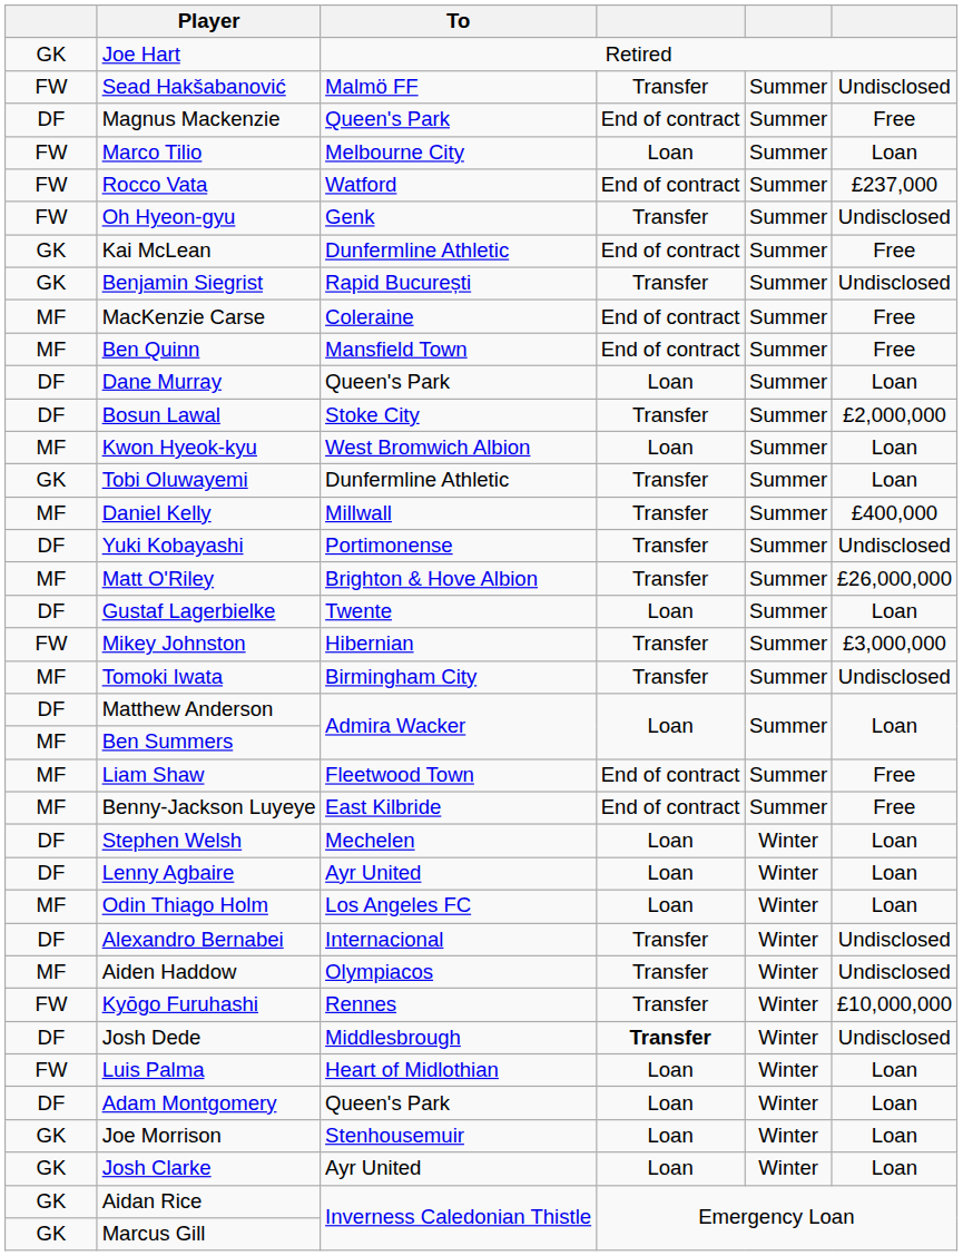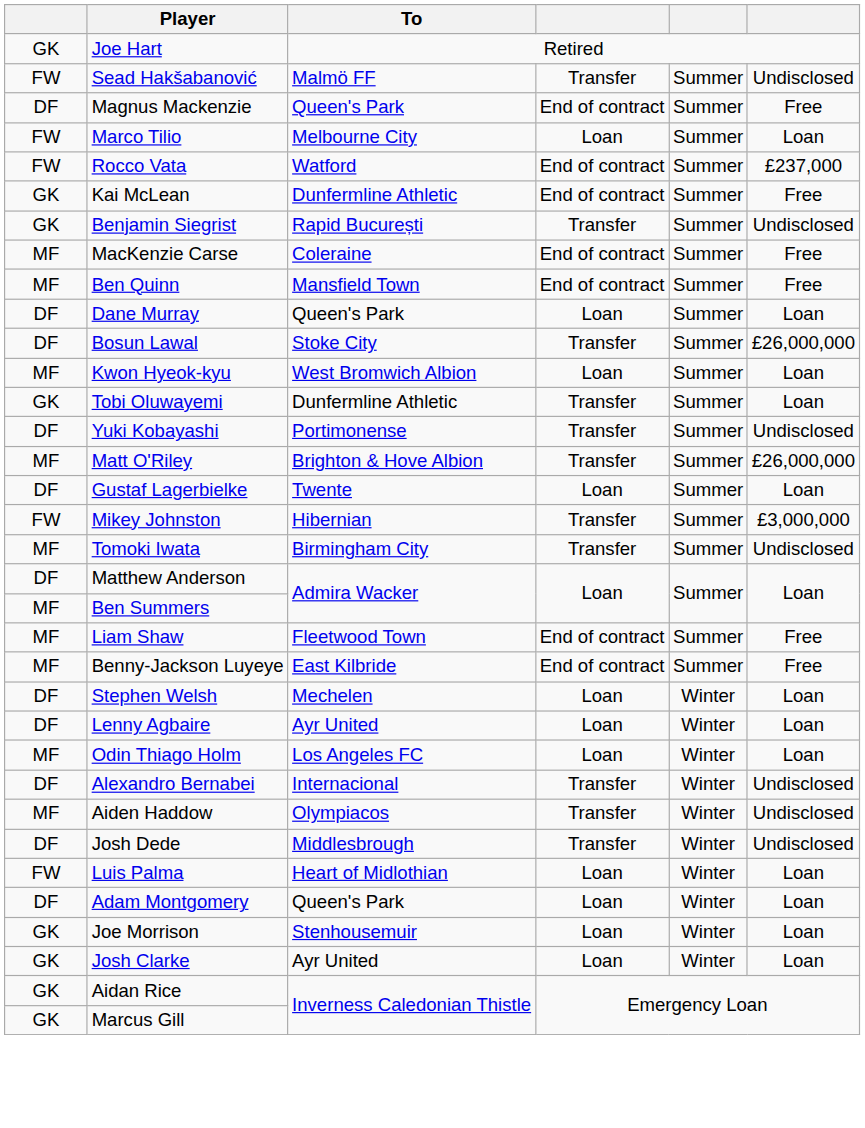- row: FW | Oh Hyeon-gyu | Genk | Transfer | Summer | Undisclosed
Bosun Lawal | column 6: £2,000,000 -> £26,000,000
- row: MF | Daniel Kelly | Millwall | Transfer | Summer | £400,000
- row: FW | Kyōgo Furuhashi | Rennes | Transfer | Winter | £10,000,000
Josh Dede | column 4: bold -> normal
